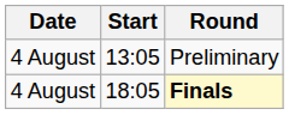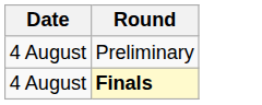- column: Start | 13:05 | 18:05
